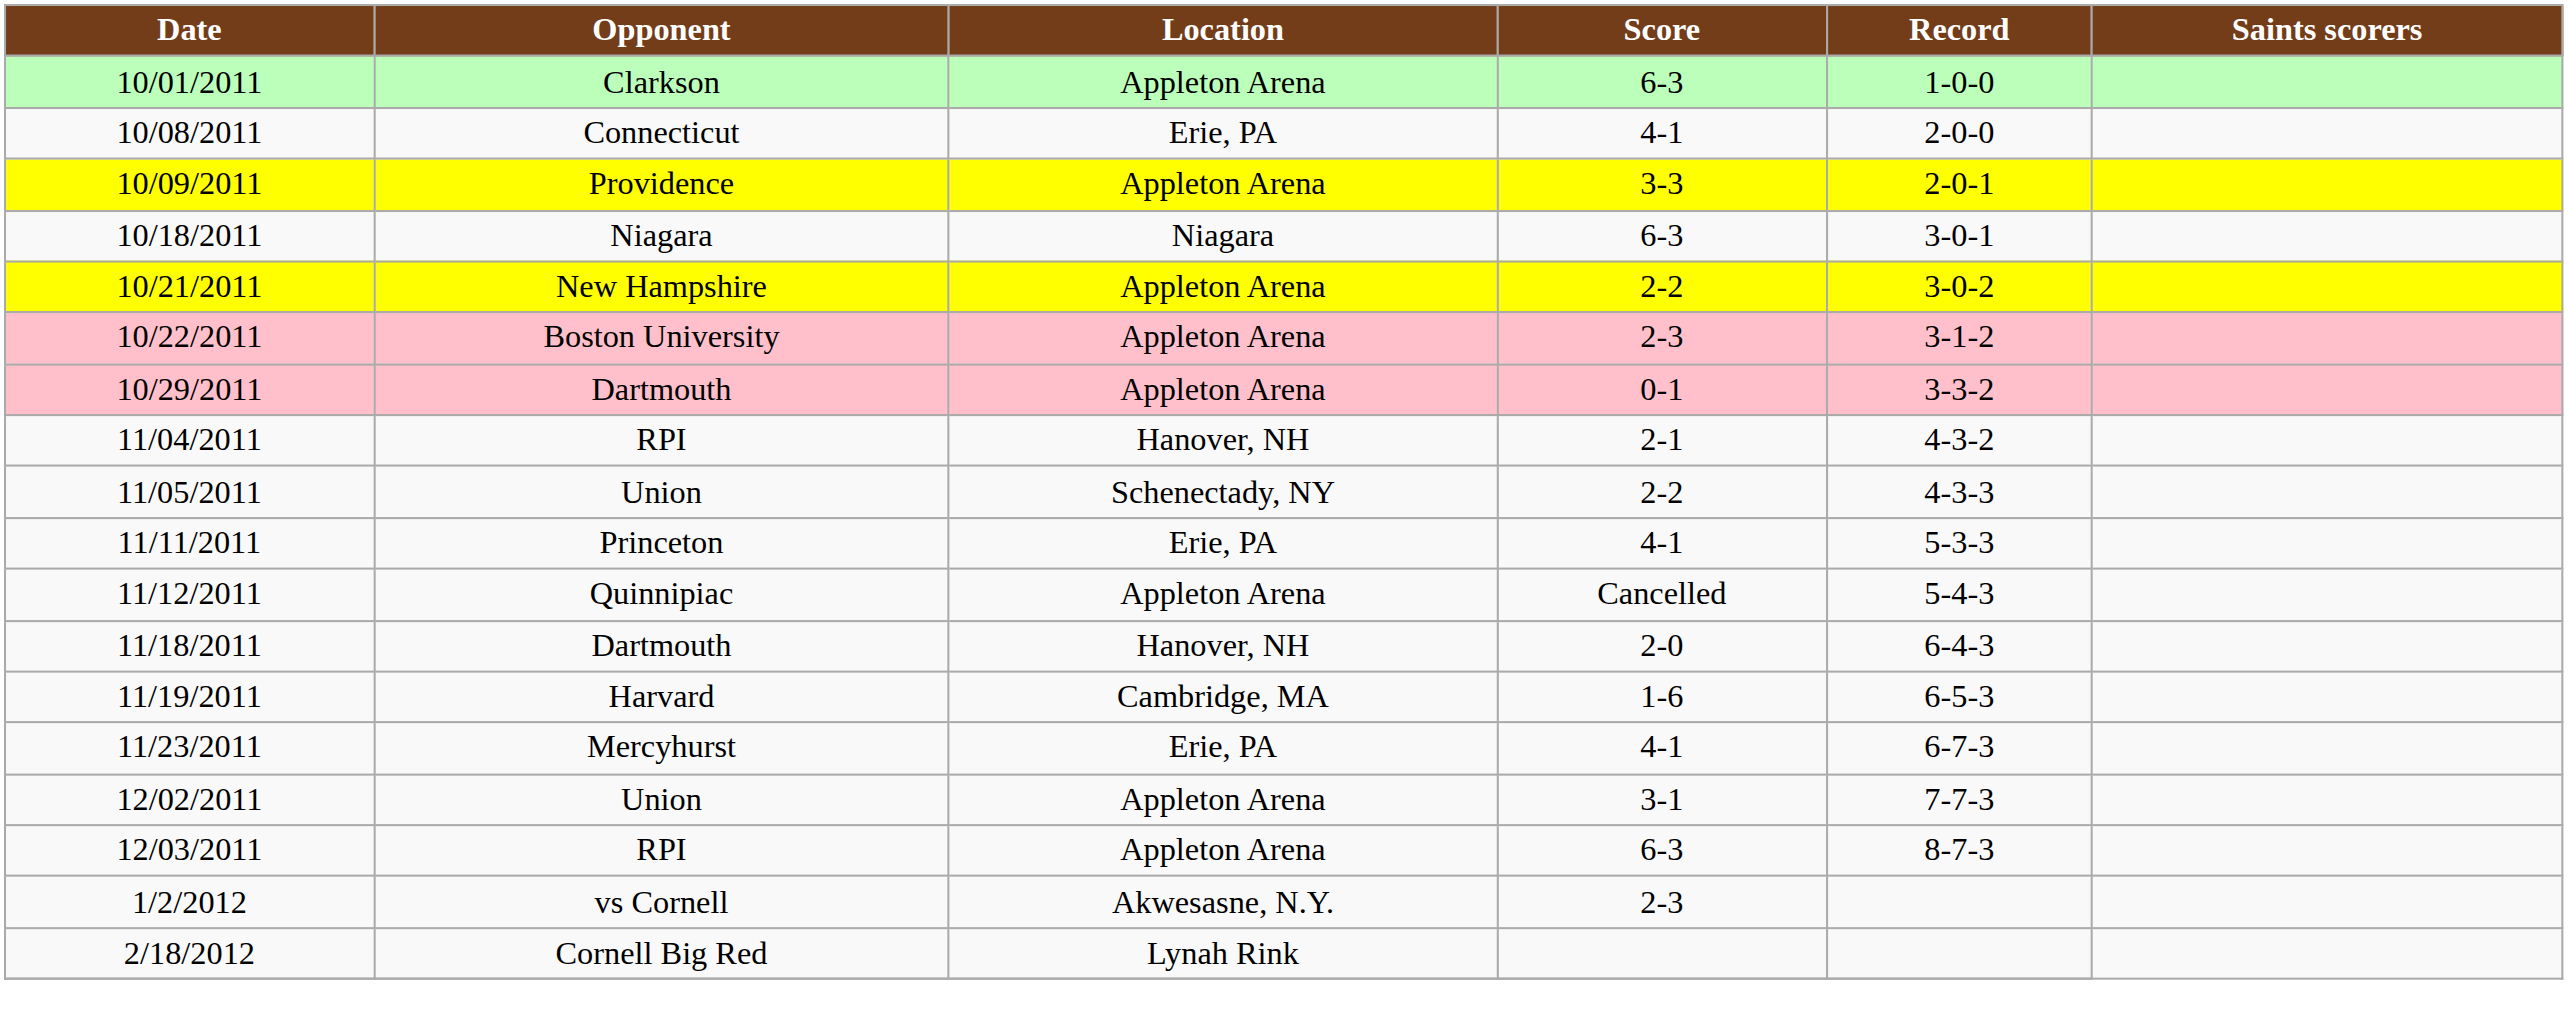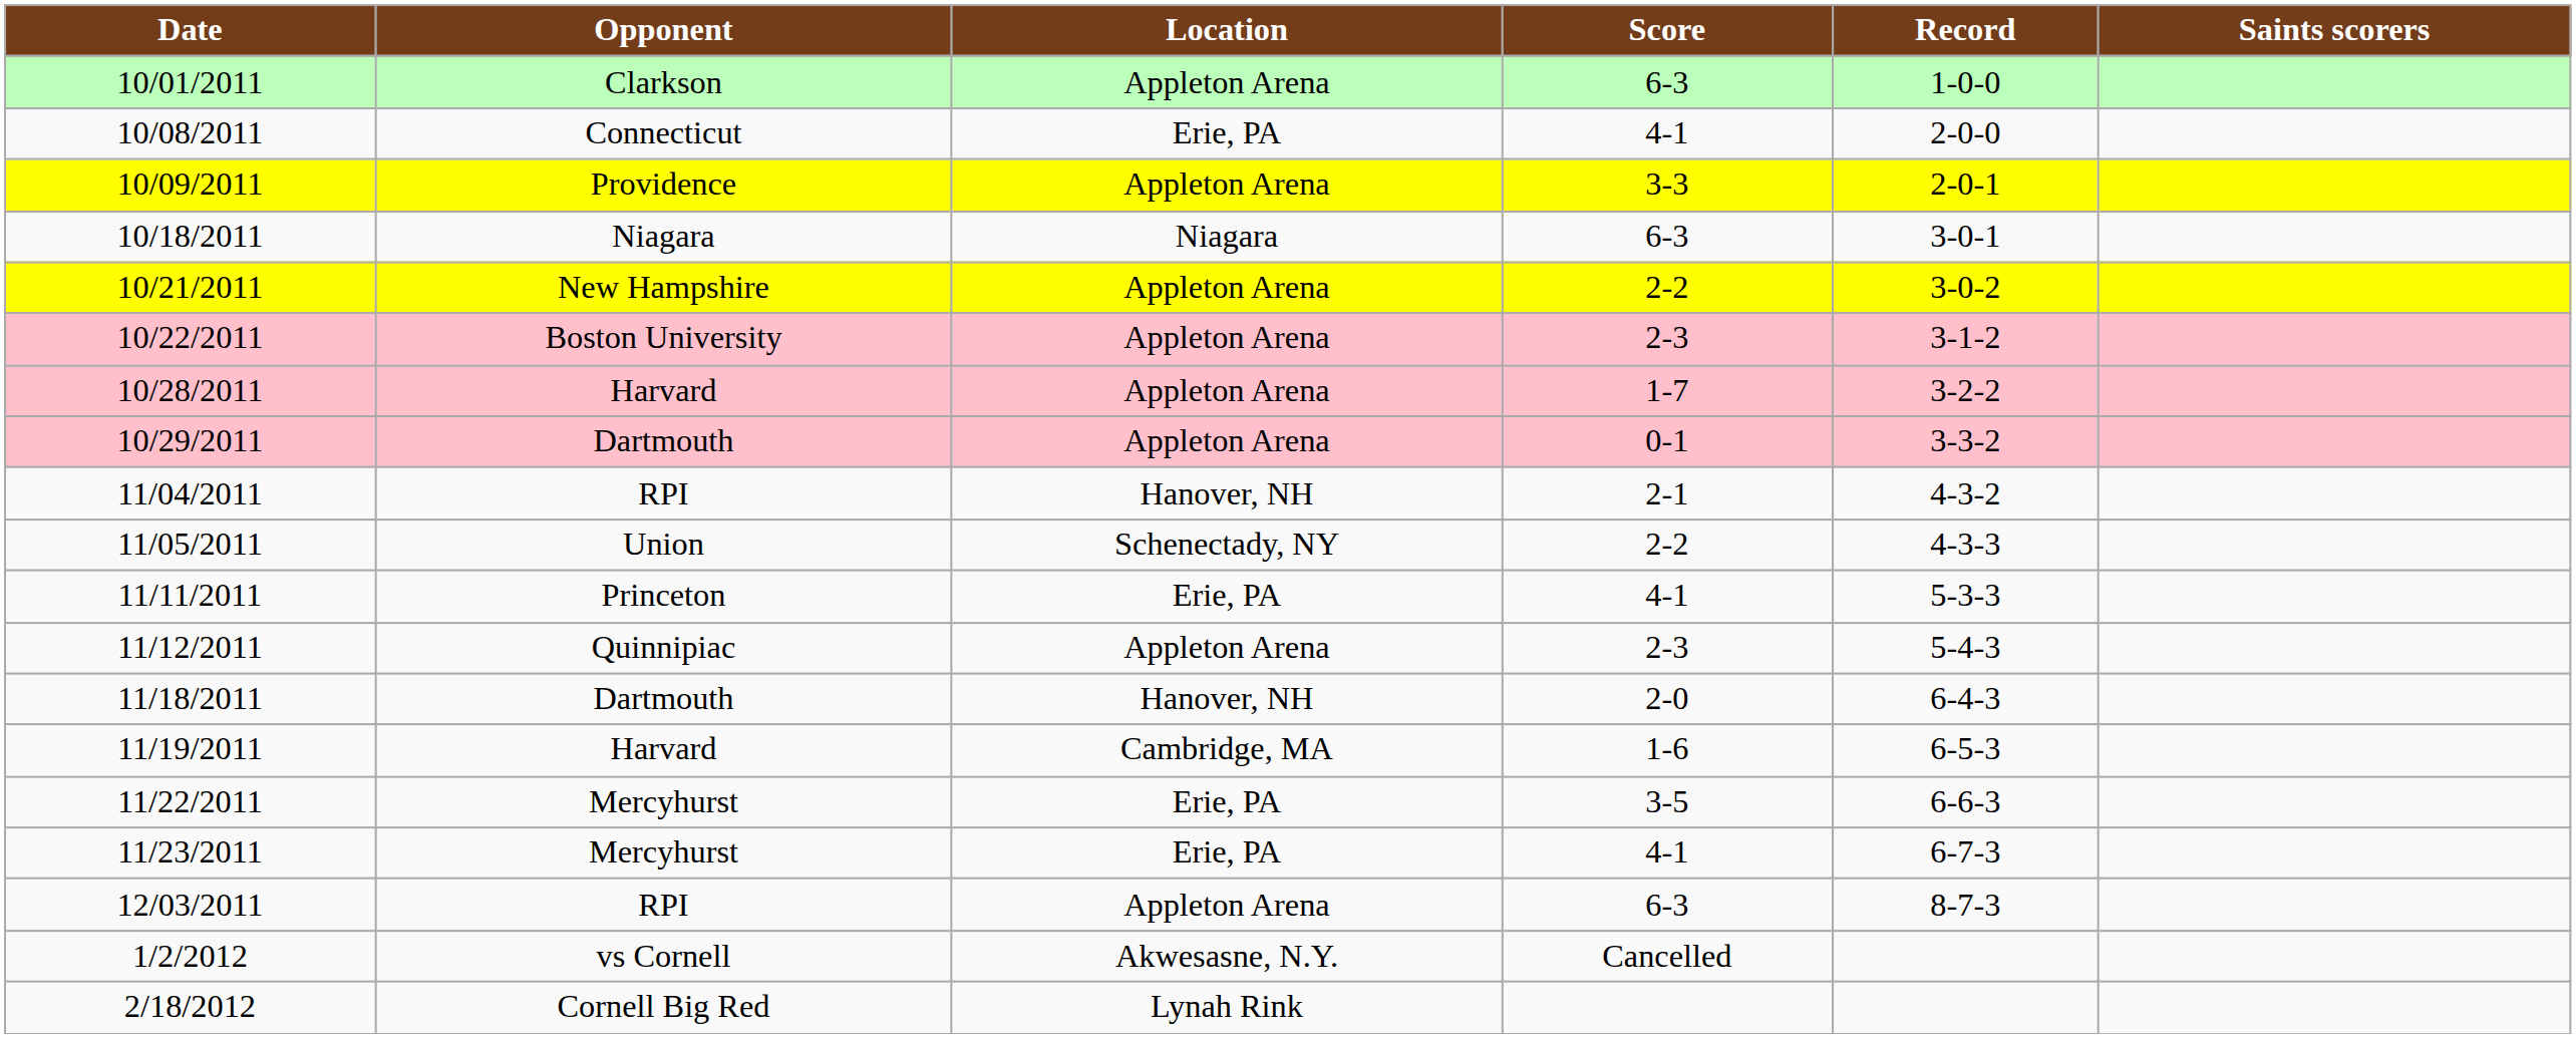+ row: 10/28/2011 | Harvard | Appleton Arena | 1-7 | 3-2-2
11/12/2011 | Score: Cancelled -> 2-3
+ row: 11/22/2011 | Mercyhurst | Erie, PA | 3-5 | 6-6-3
- row: 12/02/2011 | Union | Appleton Arena | 3-1 | 7-7-3
1/2/2012 | Score: 2-3 -> Cancelled
